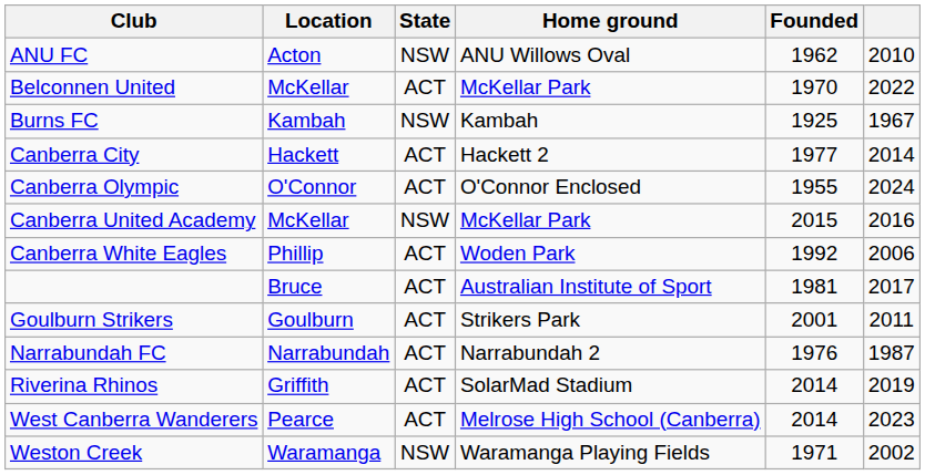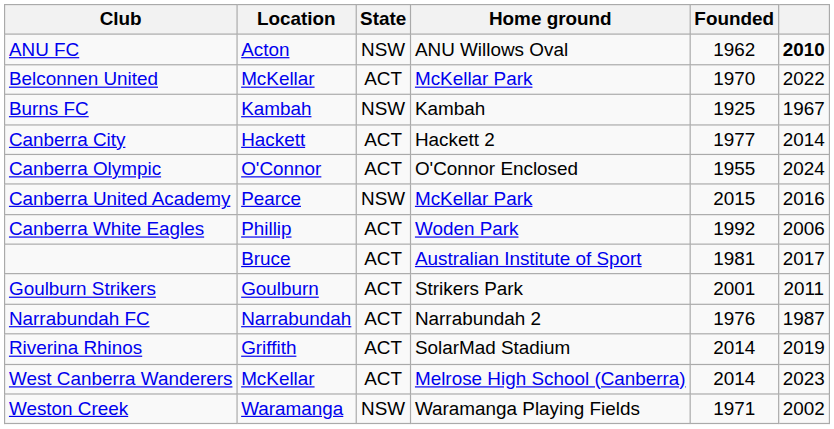ANU FC | column 6: normal -> bold
Canberra United Academy | Location: McKellar -> Pearce
West Canberra Wanderers | Location: Pearce -> McKellar
